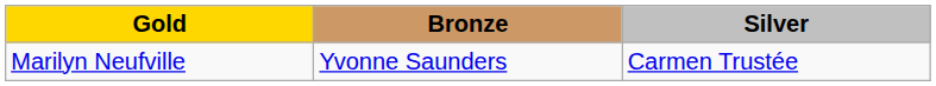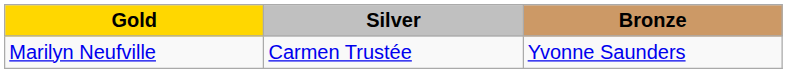columns swapped: Silver <-> Bronze
